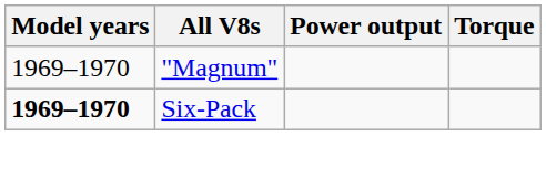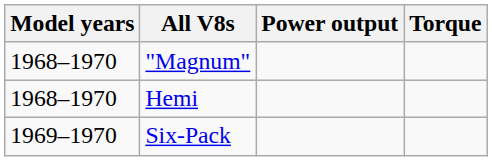"Magnum" | Model years: 1969–1970 -> 1968–1970
+ row: 1968–1970 | Hemi
Six-Pack | Model years: bold -> normal
